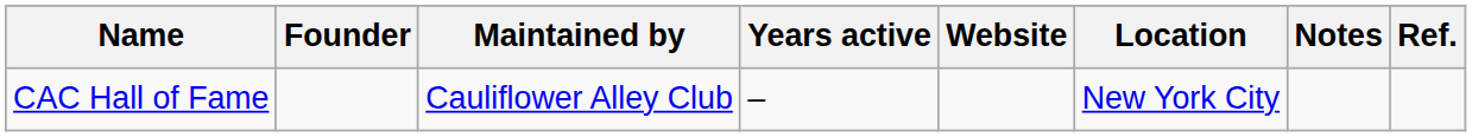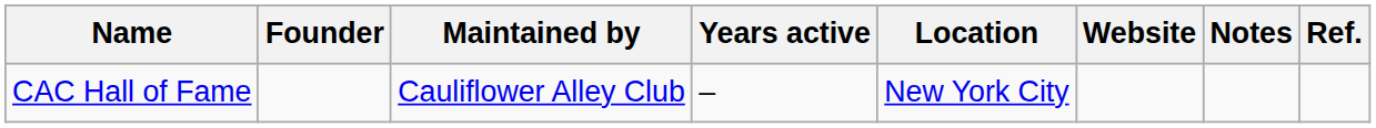columns swapped: Location <-> Website
